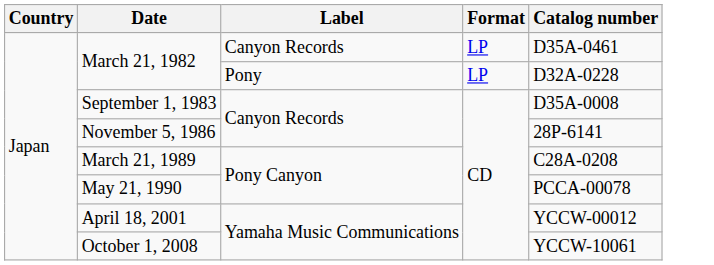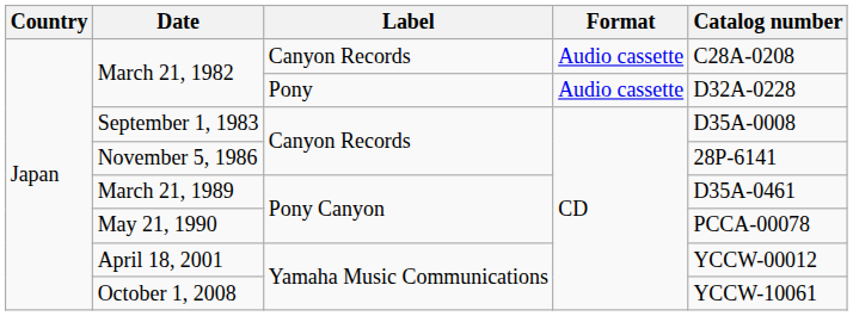March 21, 1982 / Canyon Records | Format: LP -> Audio cassette
March 21, 1982 / Canyon Records | Catalog number: D35A-0461 -> C28A-0208
March 21, 1982 / Pony | Format: LP -> Audio cassette
March 21, 1989 | Catalog number: C28A-0208 -> D35A-0461
